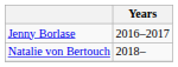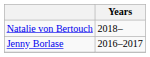rows swapped: Jenny Borlase <-> Natalie von Bertouch
